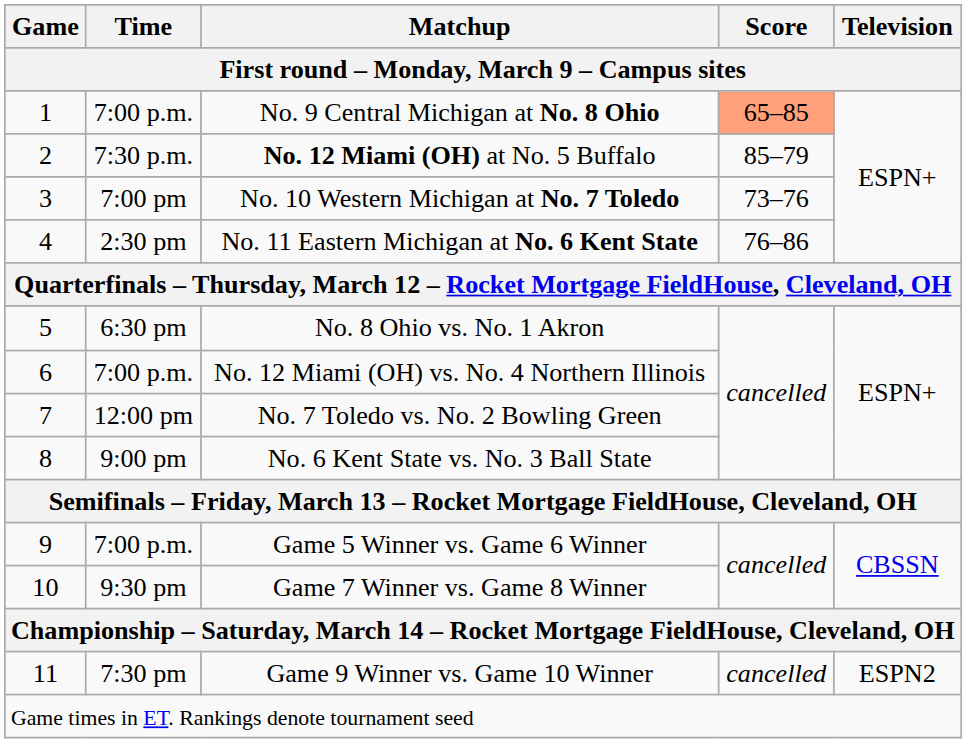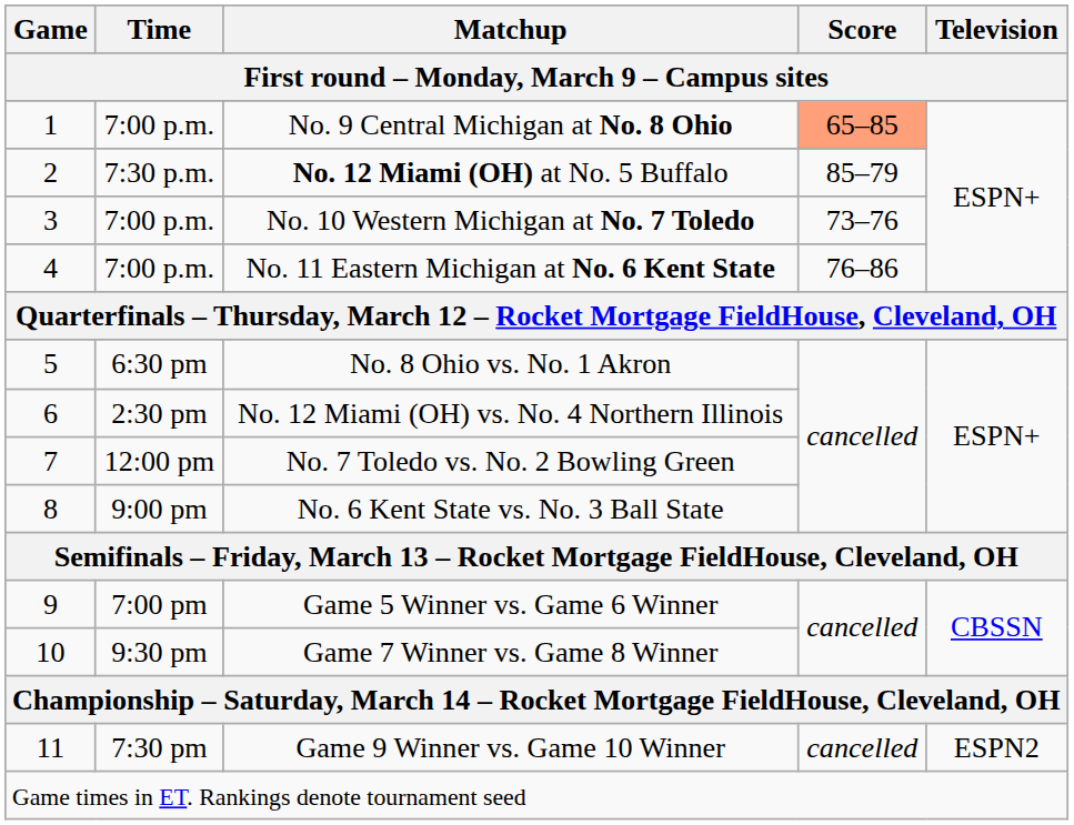No. 10 Western Michigan at No. 7 Toledo | Time: 7:00 pm -> 7:00 p.m.
No. 11 Eastern Michigan at No. 6 Kent State | Time: 2:30 pm -> 7:00 p.m.
No. 12 Miami (OH) vs. No. 4 Northern Illinois | Time: 7:00 p.m. -> 2:30 pm
Game 5 Winner vs. Game 6 Winner | Time: 7:00 p.m. -> 7:00 pm
